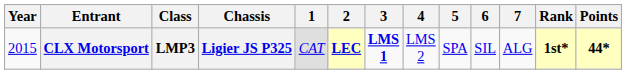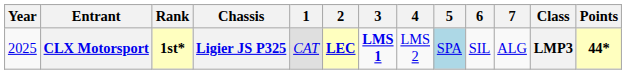columns swapped: Class <-> Rank
CLX Motorsport | Year: 2015 -> 2025
CLX Motorsport | 5: no background -> lightblue background
